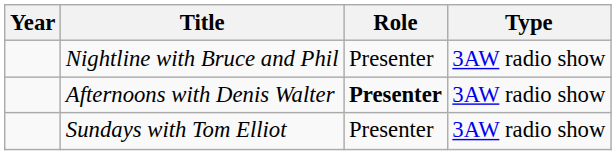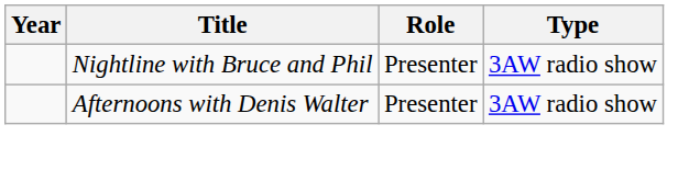Afternoons with Denis Walter | Role: bold -> normal
- row: Sundays with Tom Elliot | Presenter | 3AW radio show
